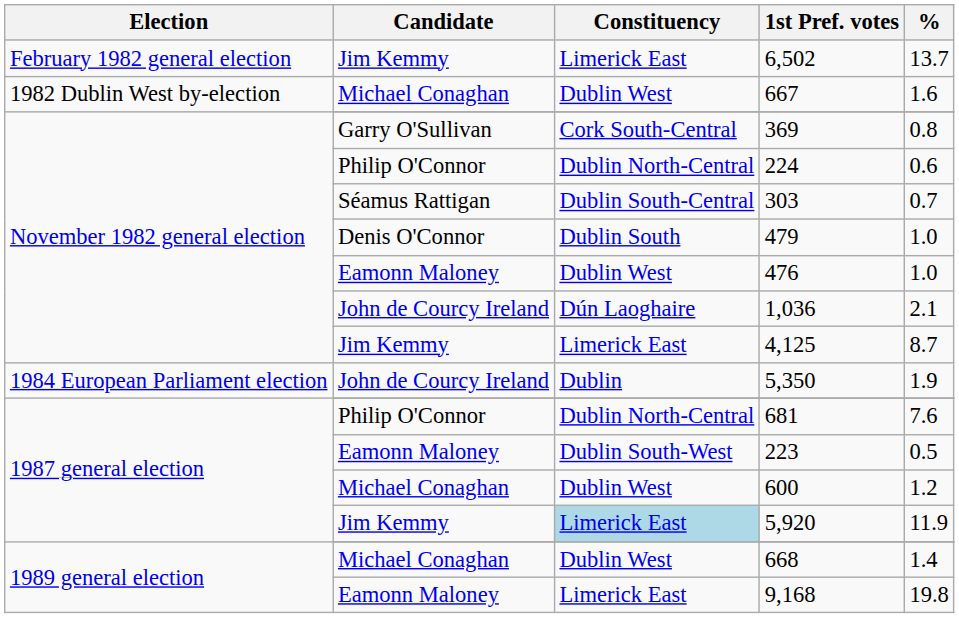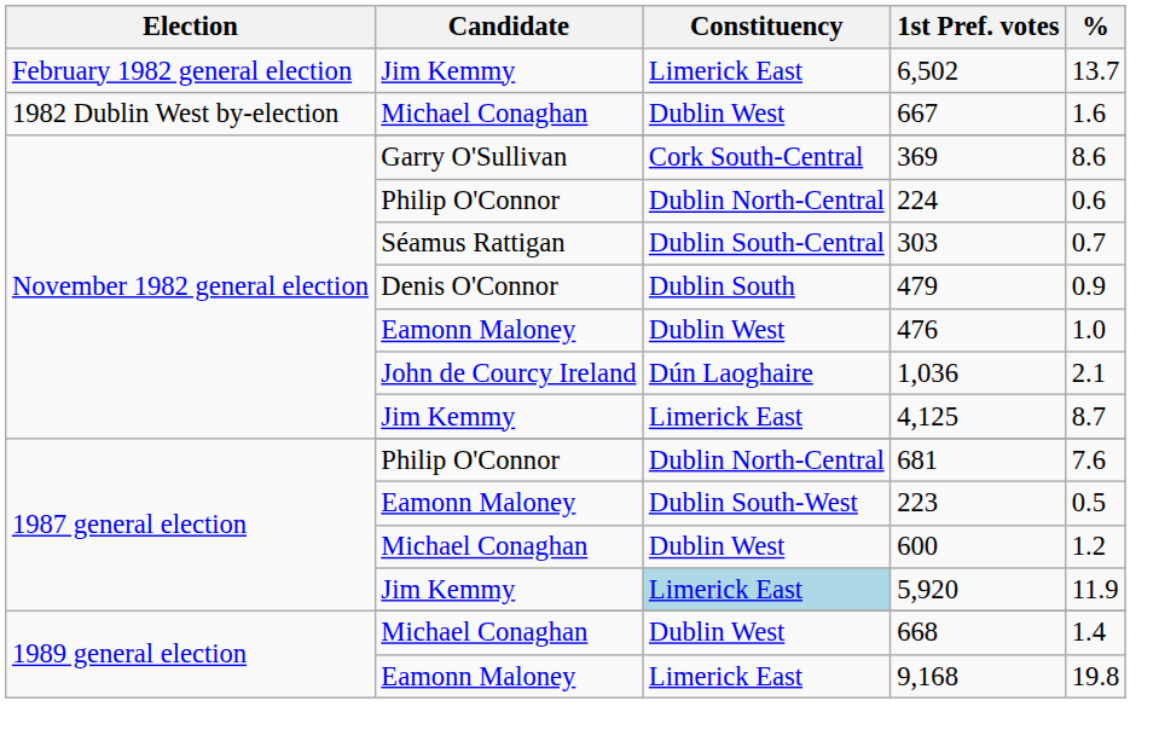369 | %: 0.8 -> 8.6
479 | %: 1.0 -> 0.9
- row: 1984 European Parliament election | John de Courcy Ireland | Dublin | 5,350 | 1.9
